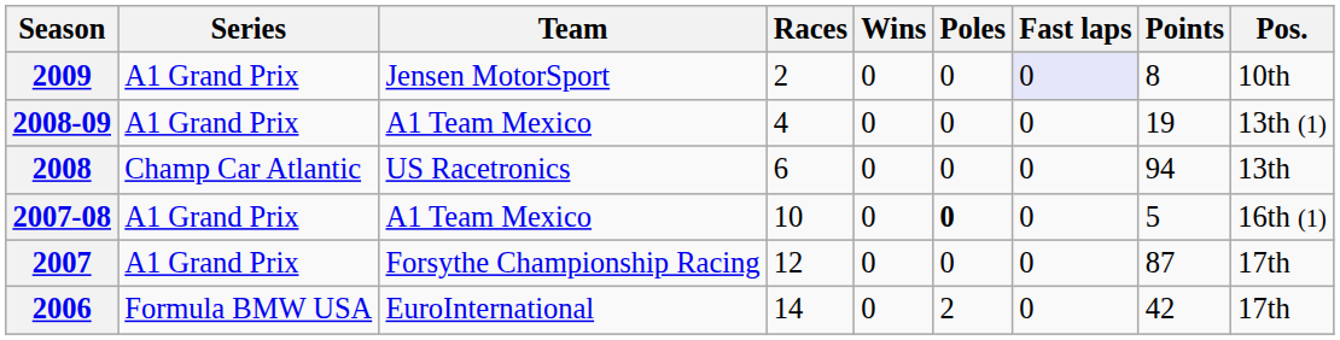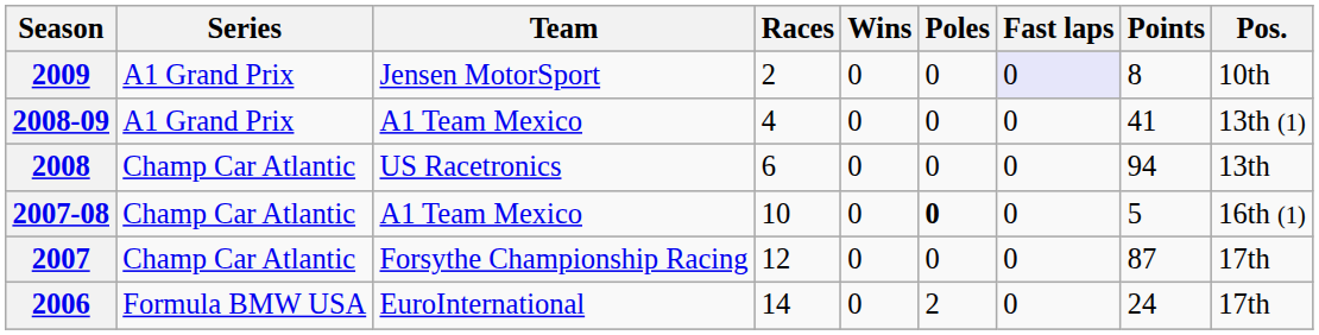2008-09 | Points: 19 -> 41
2007-08 | Series: A1 Grand Prix -> Champ Car Atlantic
2007 | Series: A1 Grand Prix -> Champ Car Atlantic
2006 | Points: 42 -> 24
